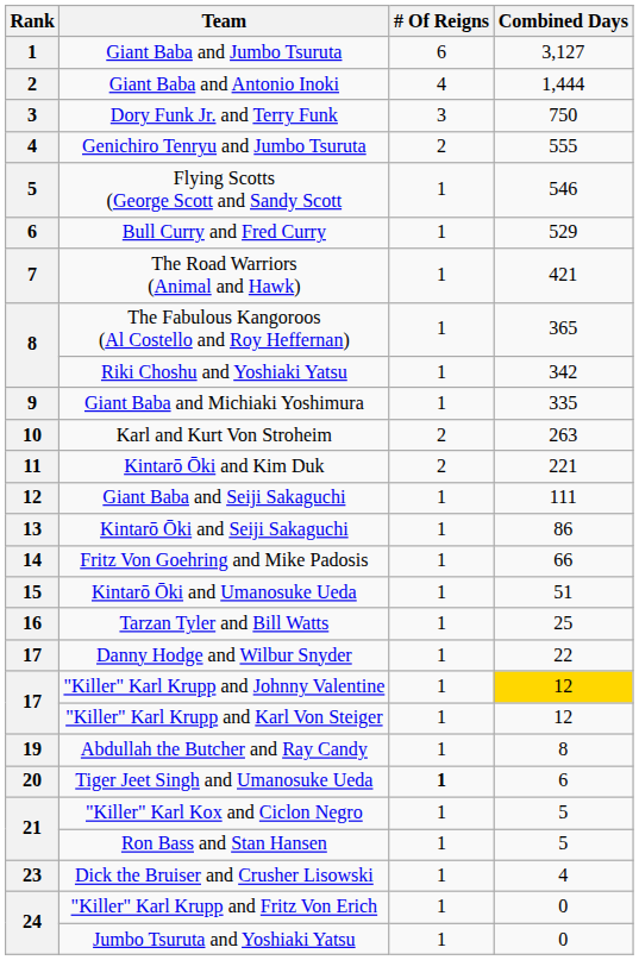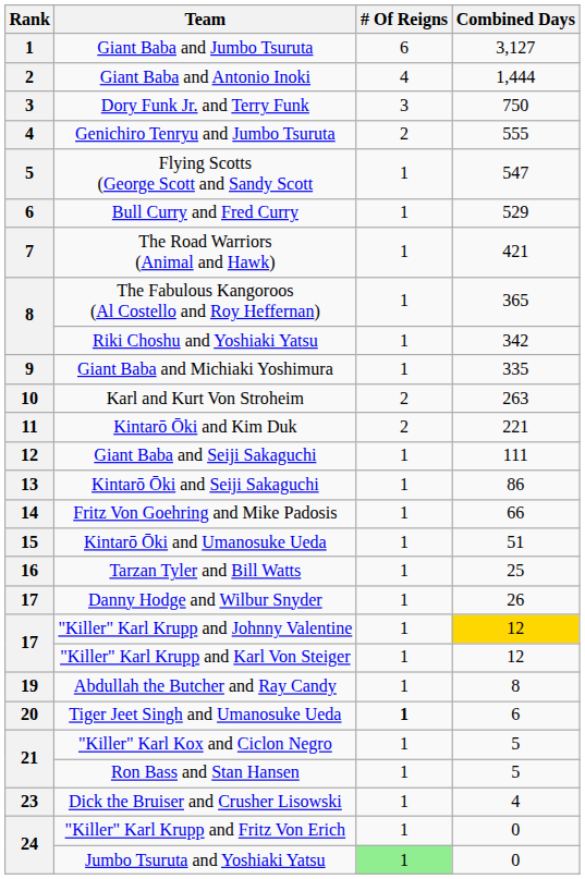Flying Scotts (George Scott and Sandy Scott | Combined Days: 546 -> 547
Danny Hodge and Wilbur Snyder | Combined Days: 22 -> 26
Jumbo Tsuruta and Yoshiaki Yatsu | # Of Reigns: no background -> lightgreen background
